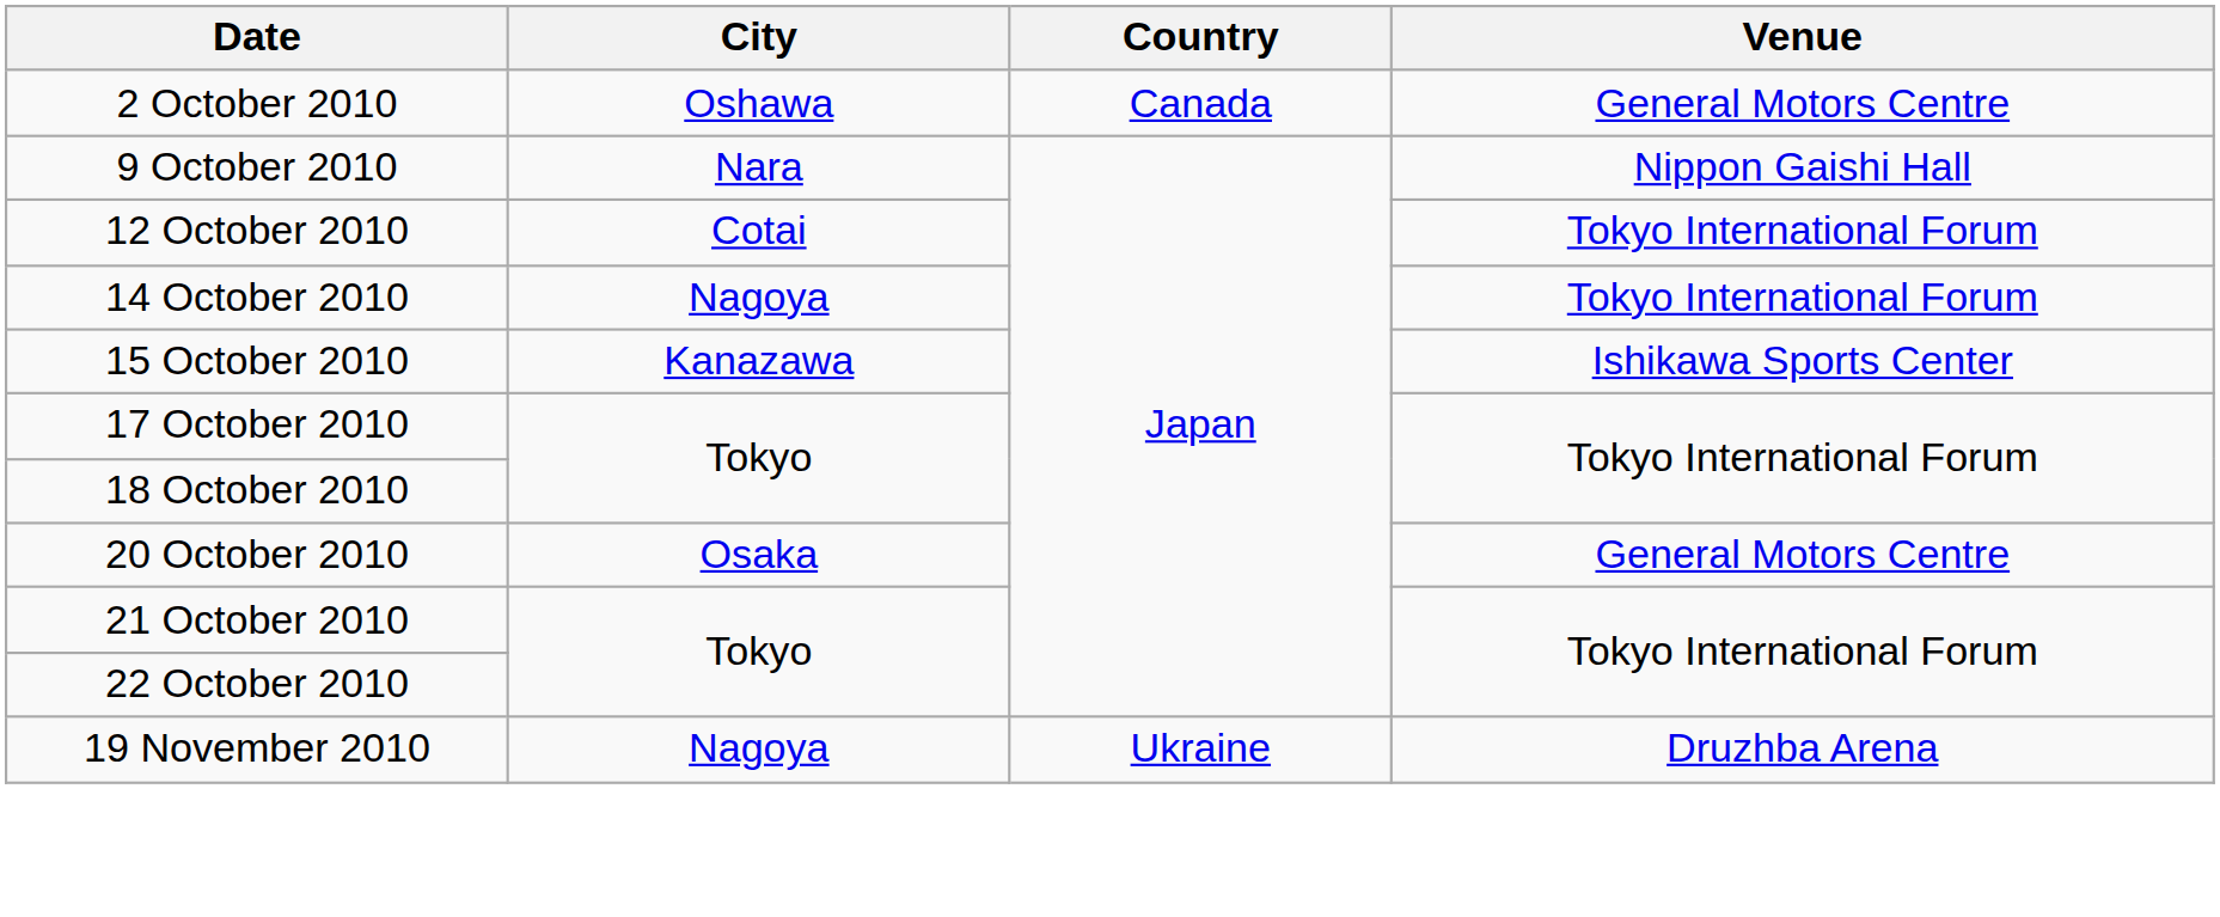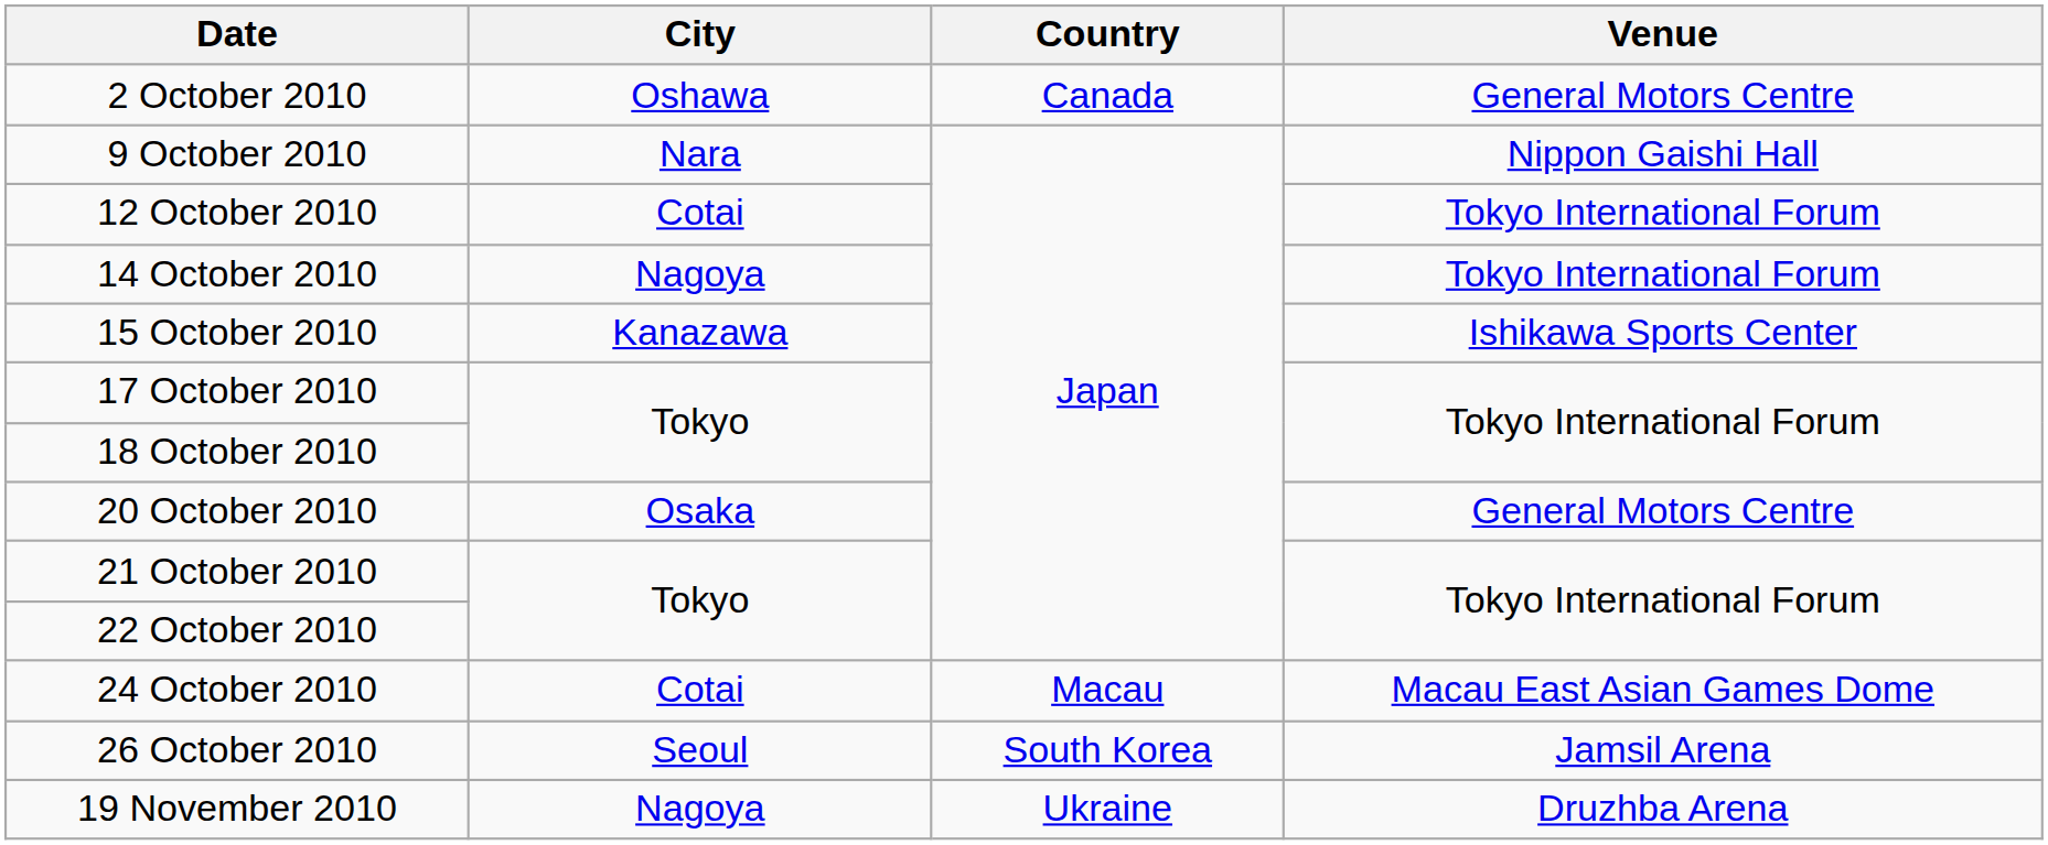+ row: 24 October 2010 | Cotai | Macau | Macau East Asian Games Dome
+ row: 26 October 2010 | Seoul | South Korea | Jamsil Arena
